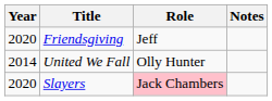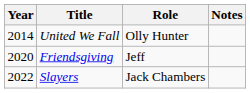rows swapped: United We Fall <-> Friendsgiving
Slayers | Year: 2020 -> 2022
Slayers | Role: pink background -> no background
